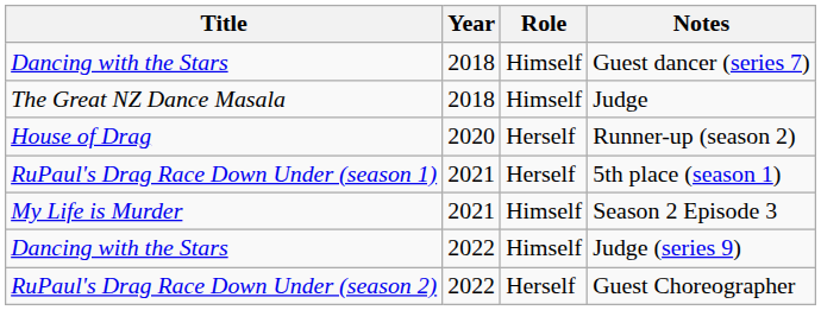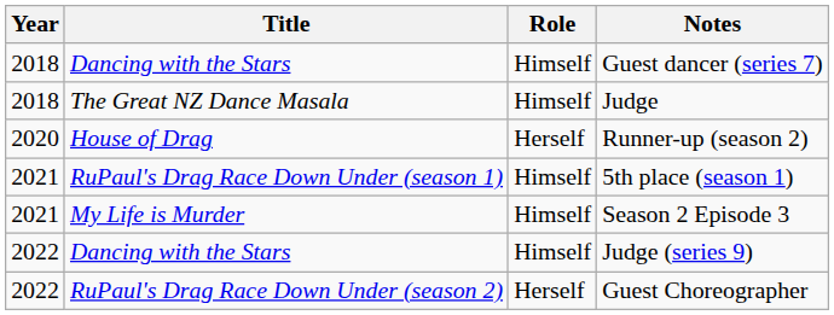columns swapped: Year <-> Title
5th place (season 1) | Role: Herself -> Himself
